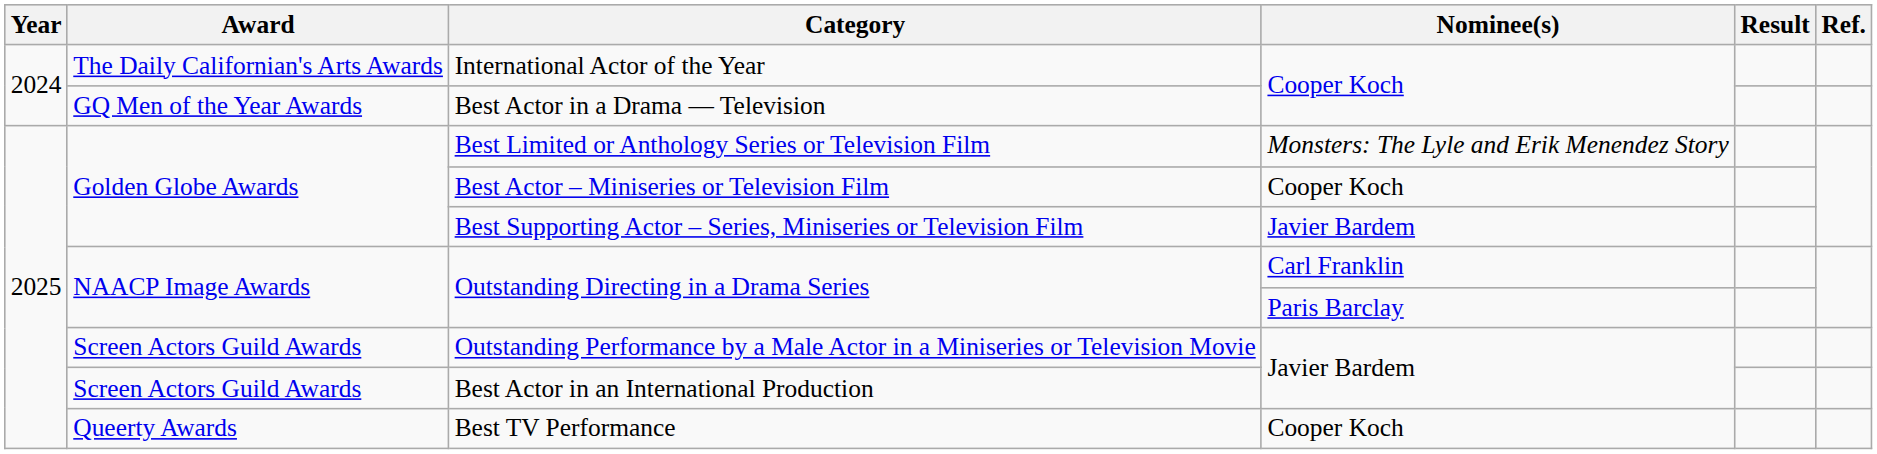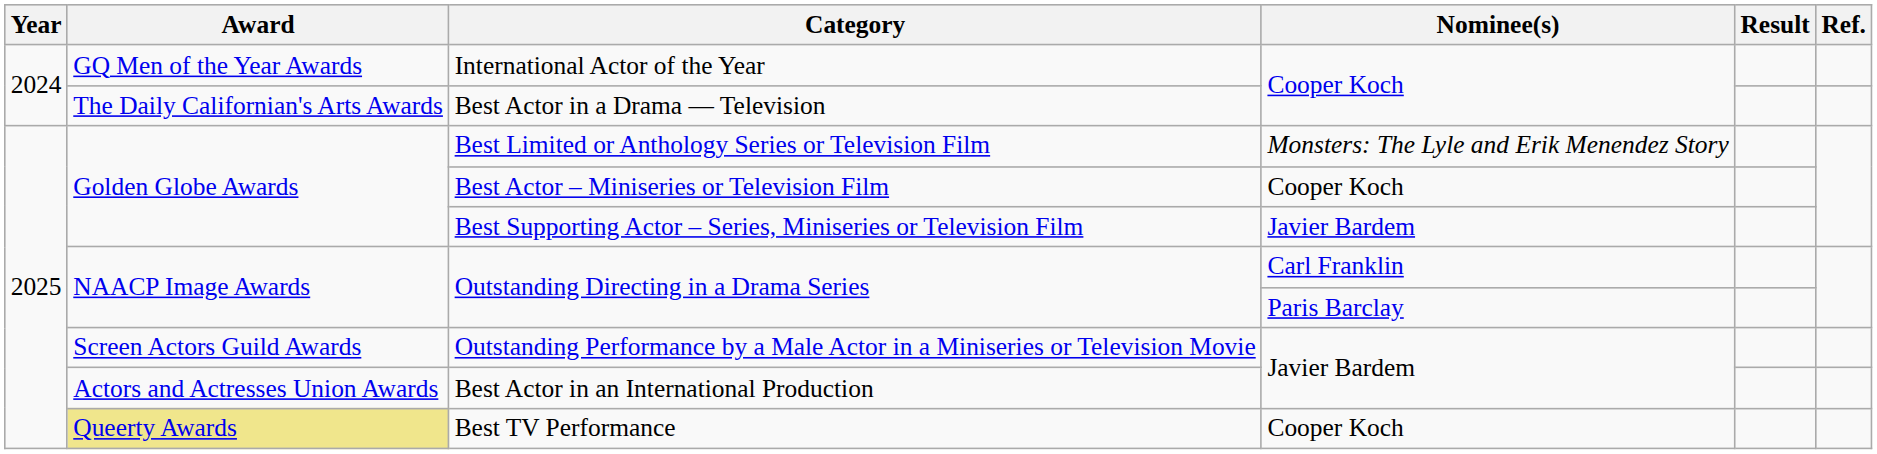International Actor of the Year | Award: The Daily Californian's Arts Awards -> GQ Men of the Year Awards
Best Actor in a Drama — Television | Award: GQ Men of the Year Awards -> The Daily Californian's Arts Awards
Best Actor in an International Production | Award: Screen Actors Guild Awards -> Actors and Actresses Union Awards
Best TV Performance | Award: no background -> khaki background
